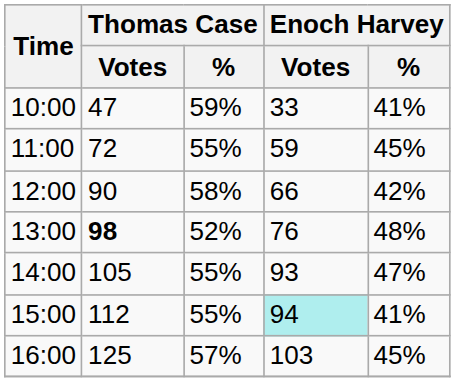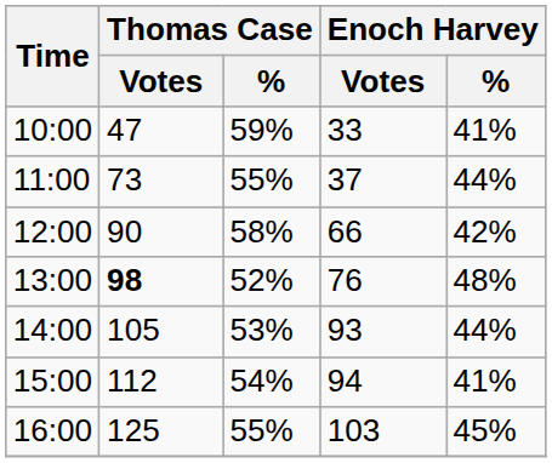11:00 | Thomas Case / Votes: 72 -> 73
11:00 | Enoch Harvey / Votes: 59 -> 37
11:00 | Enoch Harvey / %: 45% -> 44%
14:00 | Thomas Case / %: 55% -> 53%
14:00 | Enoch Harvey / %: 47% -> 44%
15:00 | Thomas Case / %: 55% -> 54%
15:00 | Enoch Harvey / Votes: paleturquoise background -> no background
16:00 | Thomas Case / %: 57% -> 55%
